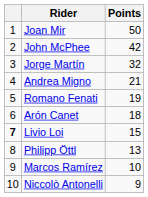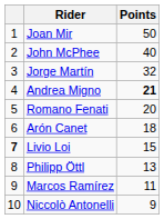John McPhee | Points: 42 -> 40
Andrea Migno | Points: normal -> bold
Romano Fenati | Points: 19 -> 20
Marcos Ramírez | Points: 10 -> 11
